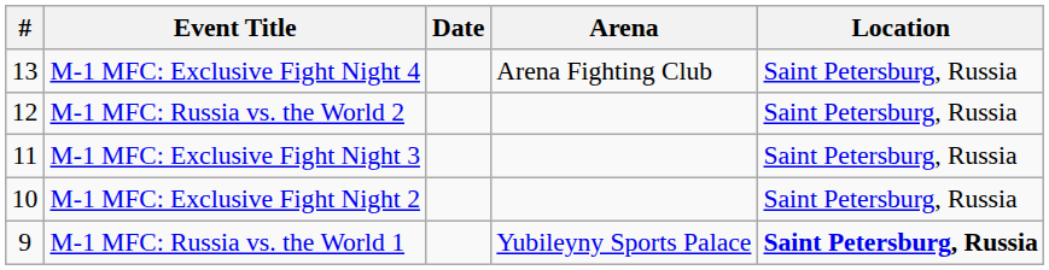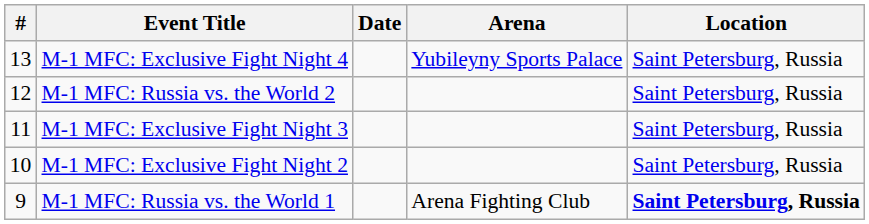M-1 MFC: Exclusive Fight Night 4 | Arena: Arena Fighting Club -> Yubileyny Sports Palace
M-1 MFC: Russia vs. the World 1 | Arena: Yubileyny Sports Palace -> Arena Fighting Club
